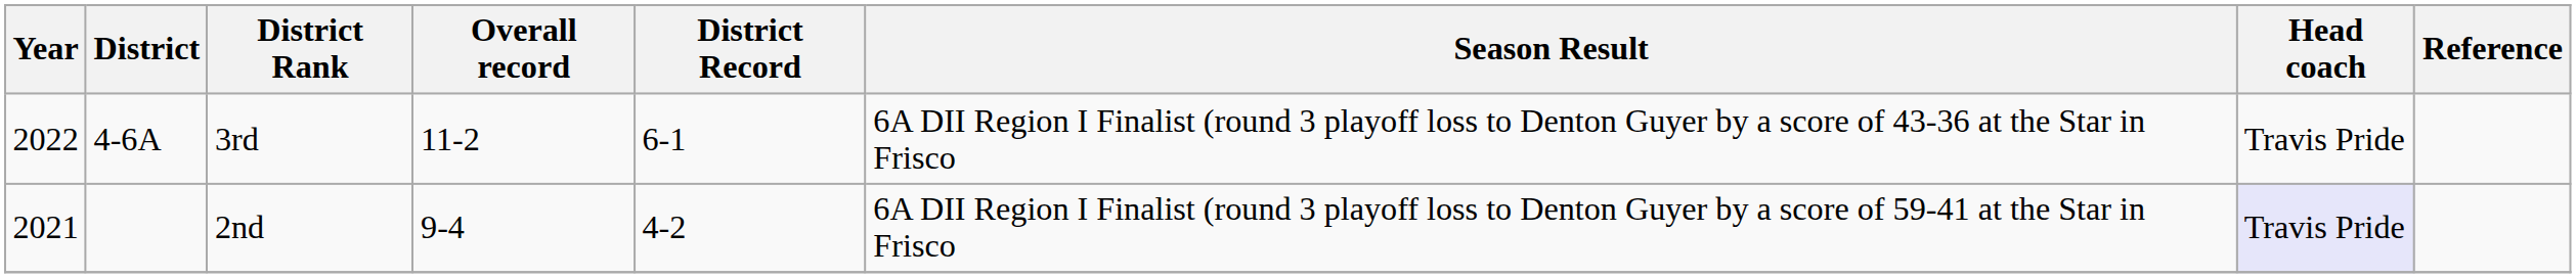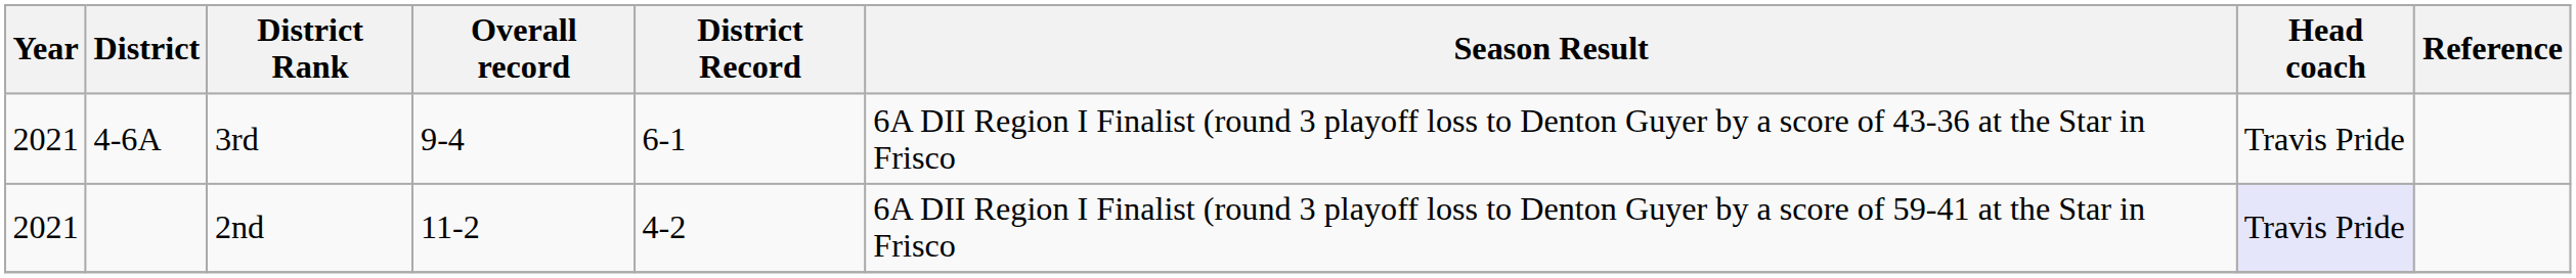3rd | Year: 2022 -> 2021
3rd | Overall record: 11-2 -> 9-4
2nd | Overall record: 9-4 -> 11-2
